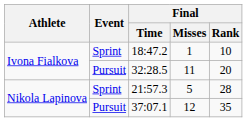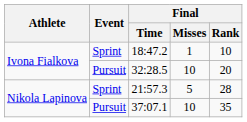32:28.5 | Final / Misses: 11 -> 10
37:07.1 | Final / Misses: 12 -> 10
